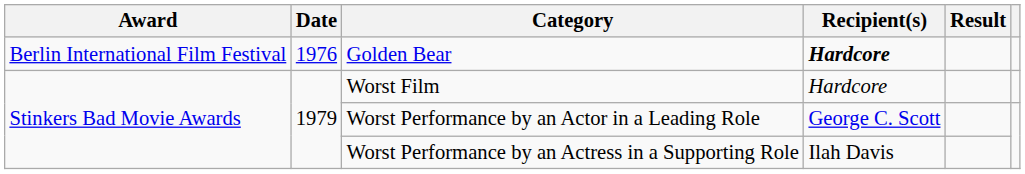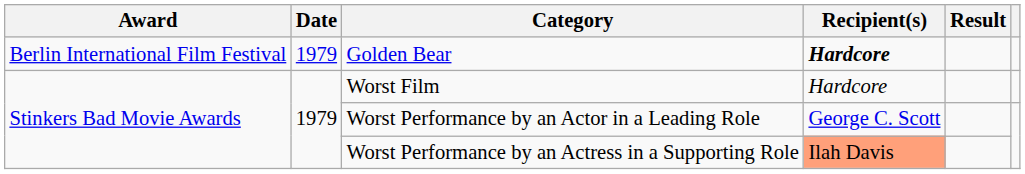Golden Bear | Date: 1976 -> 1979
Worst Performance by an Actress in a Supporting Role | Recipient(s): no background -> lightsalmon background
